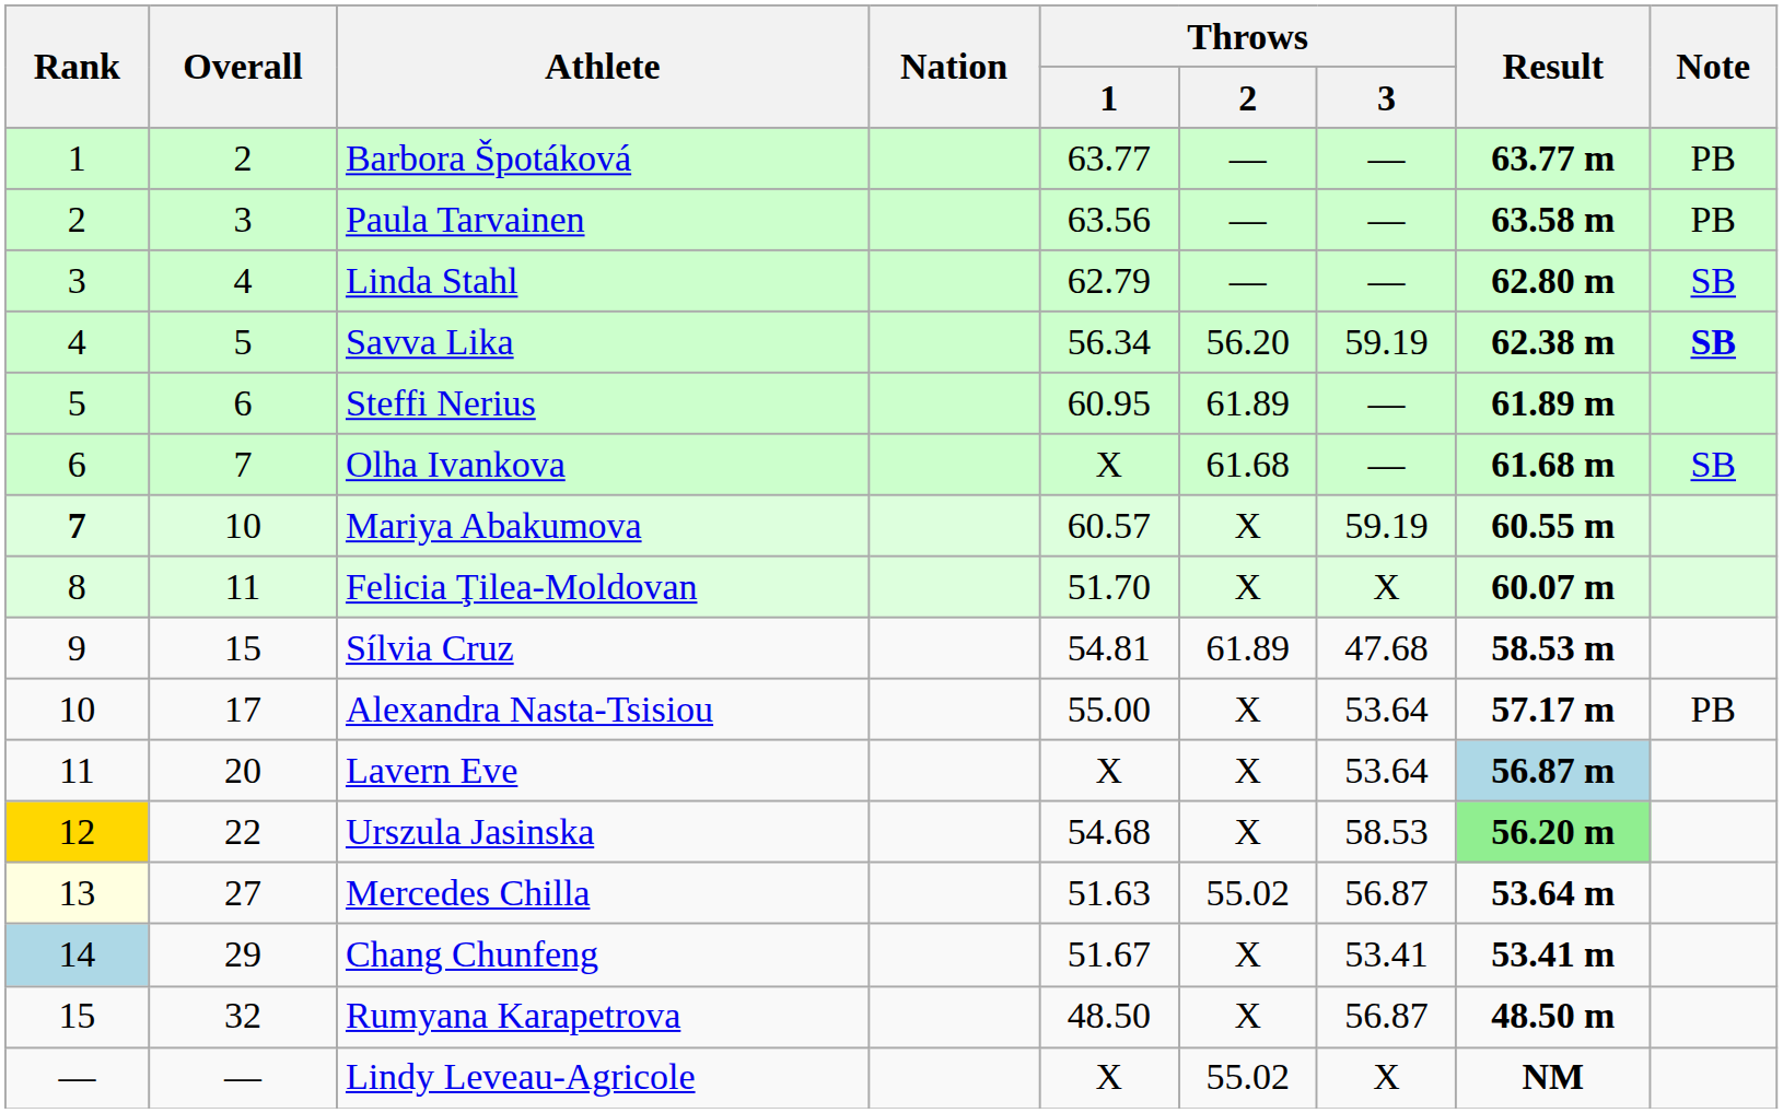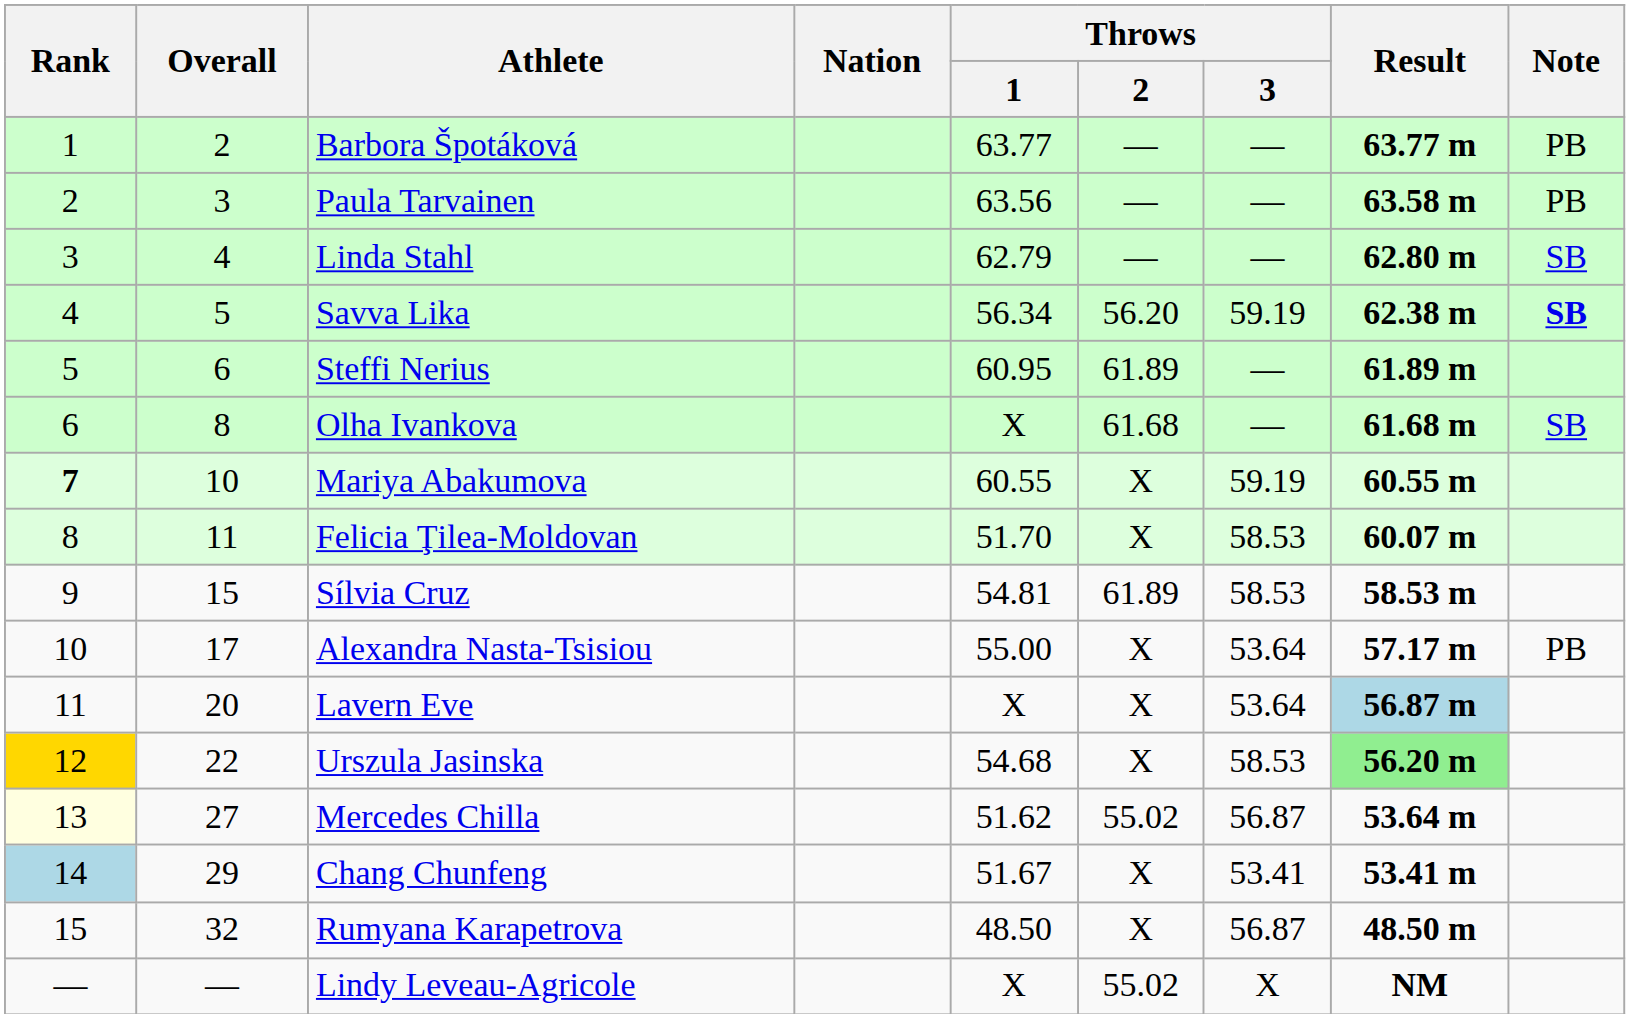Olha Ivankova | Overall: 7 -> 8
Mariya Abakumova | Throws / 1: 60.57 -> 60.55
Felicia Ţilea-Moldovan | Throws / 3: X -> 58.53
Sílvia Cruz | Throws / 3: 47.68 -> 58.53
Mercedes Chilla | Throws / 1: 51.63 -> 51.62
